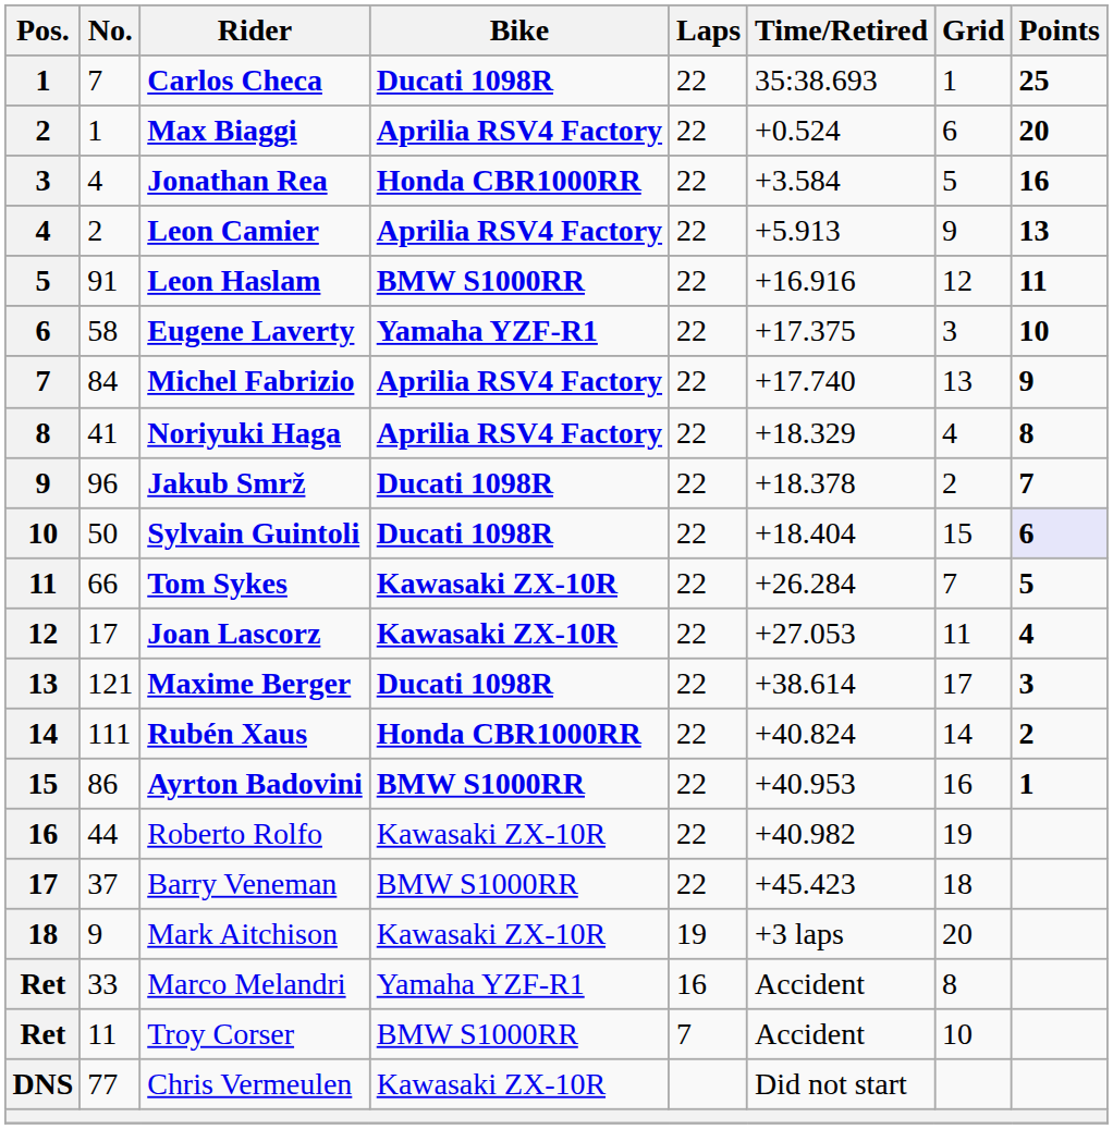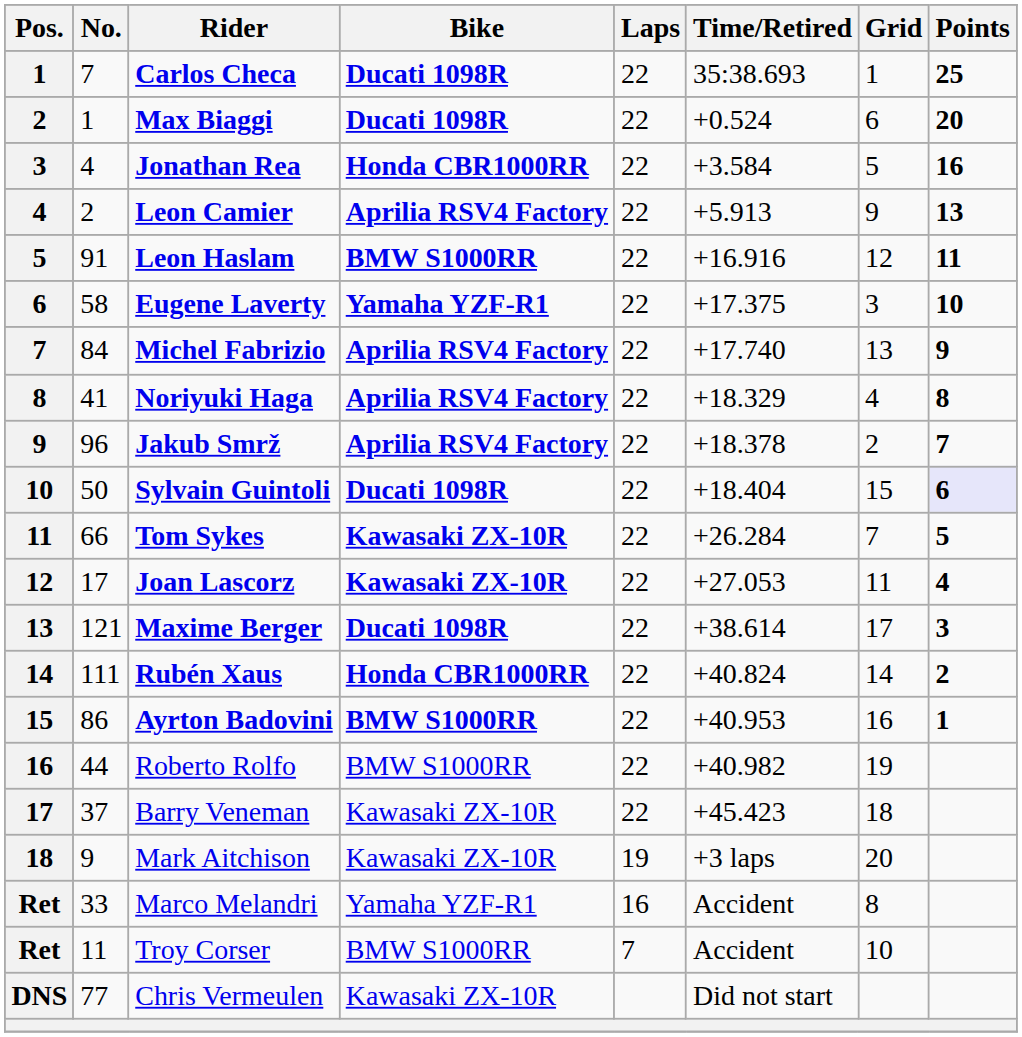Max Biaggi | Bike: Aprilia RSV4 Factory -> Ducati 1098R
Jakub Smrž | Bike: Ducati 1098R -> Aprilia RSV4 Factory
Roberto Rolfo | Bike: Kawasaki ZX-10R -> BMW S1000RR
Barry Veneman | Bike: BMW S1000RR -> Kawasaki ZX-10R
